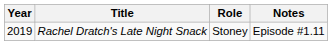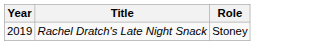- column: Notes | Episode #1.11
